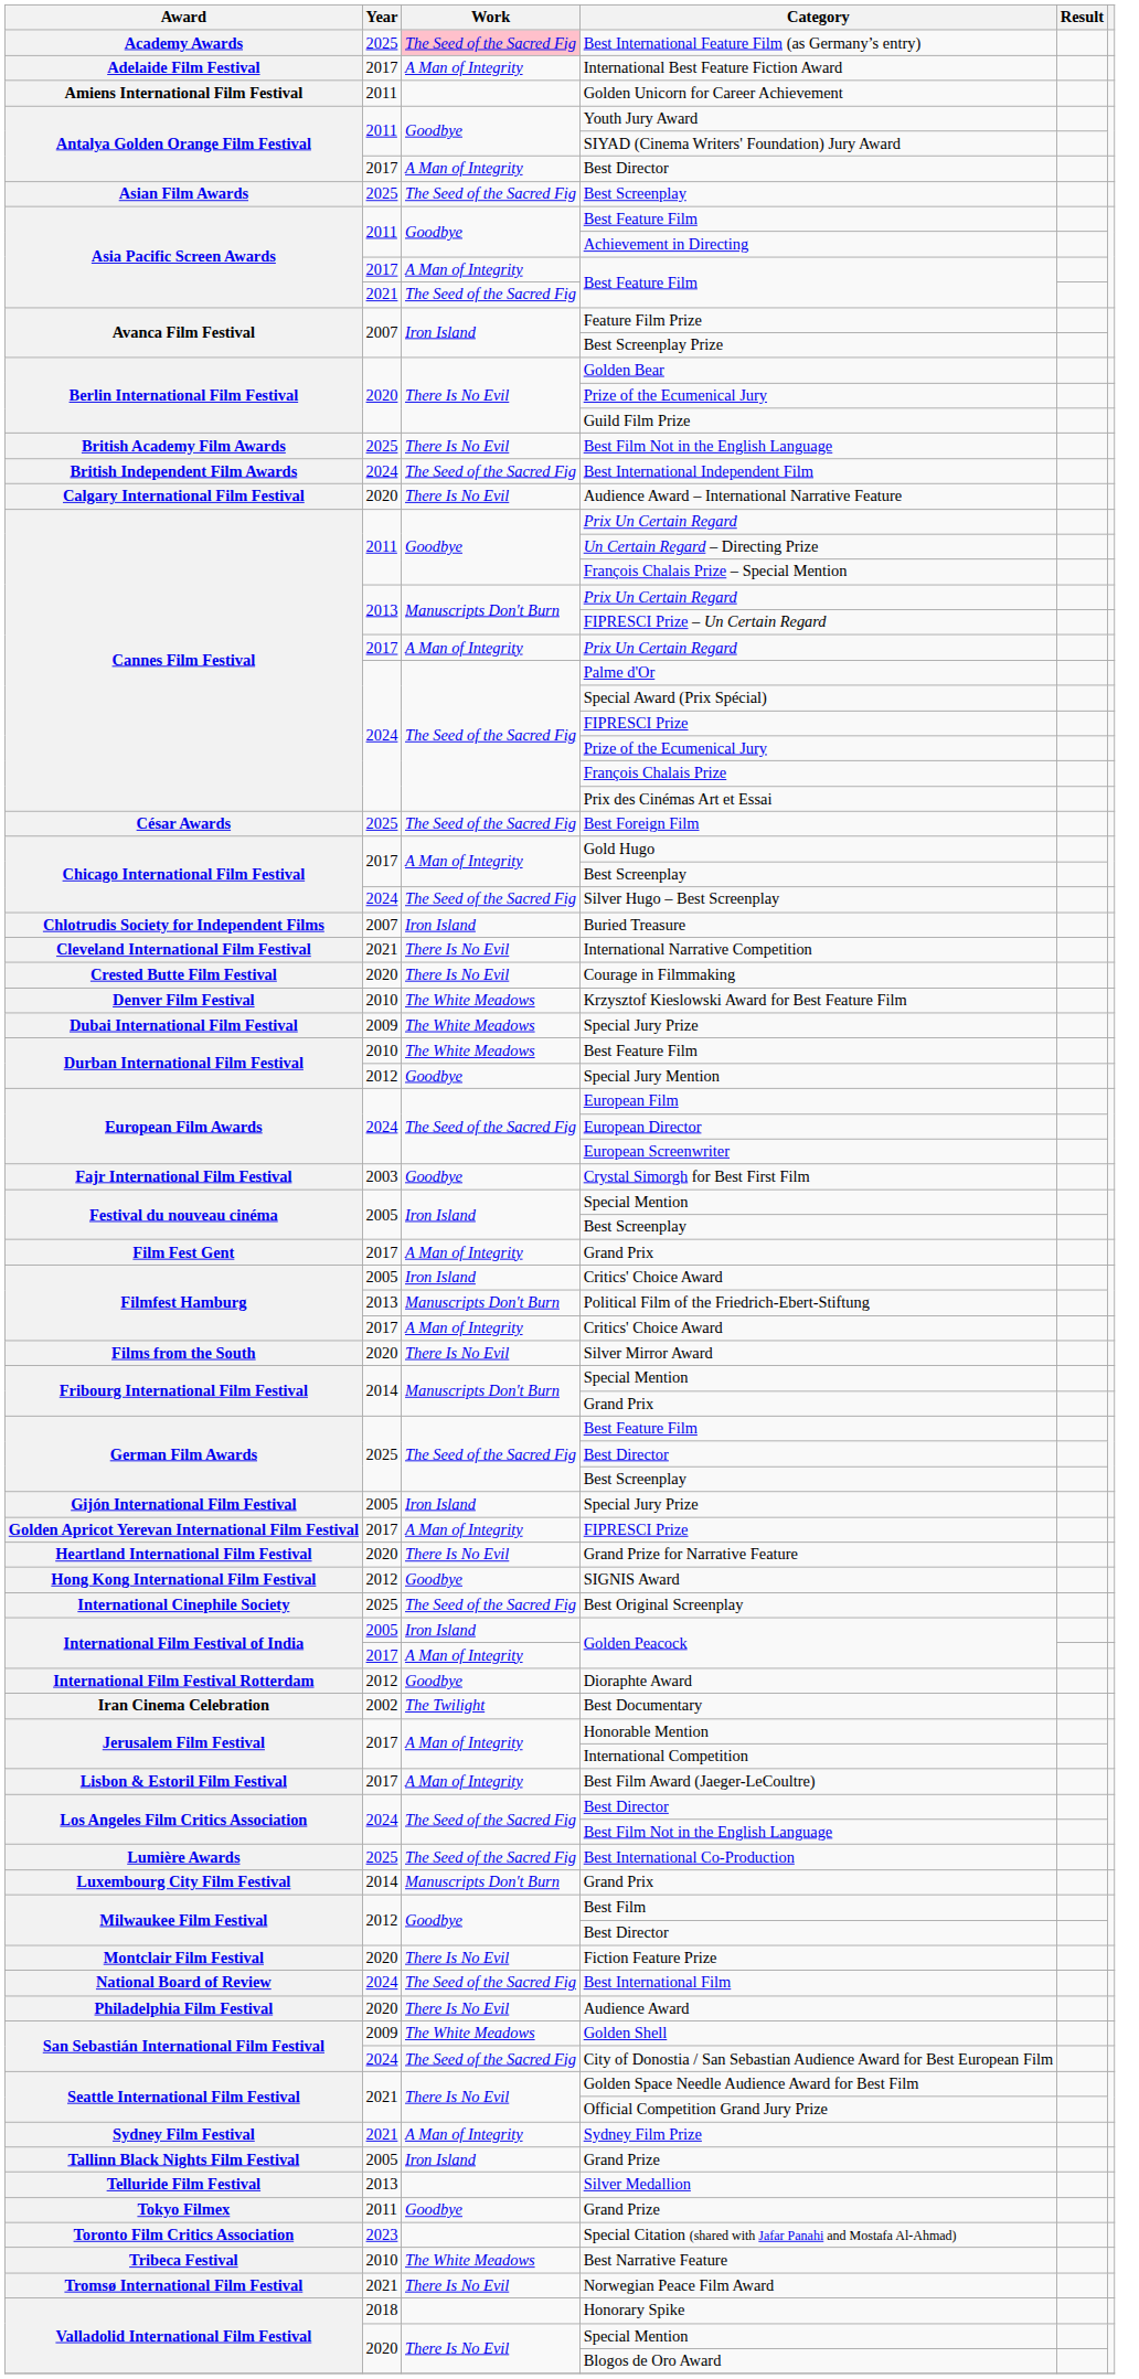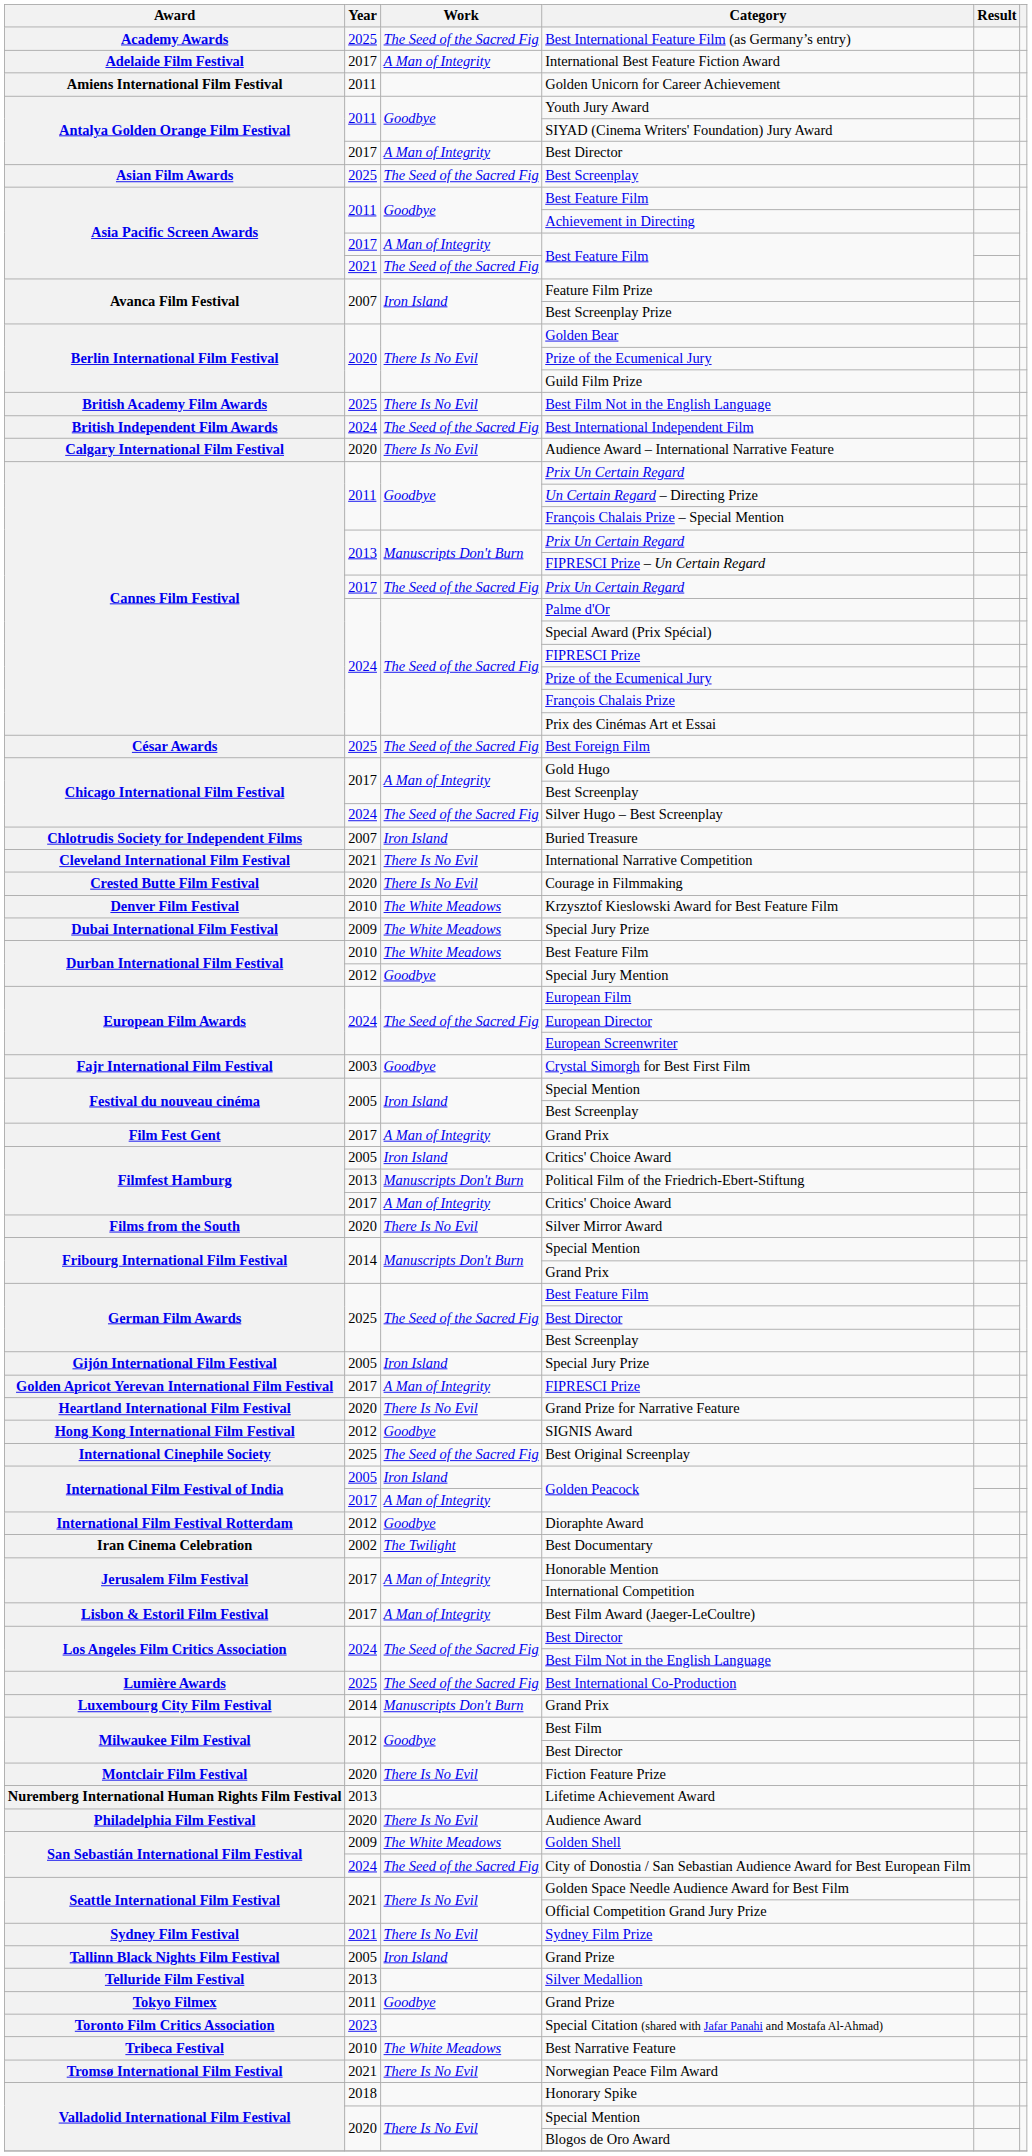Best International Feature Film (as Germany’s entry) | Work: pink background -> no background
2017 / Prix Un Certain Regard | Work: A Man of Integrity -> The Seed of the Sacred Fig
- row: National Board of Review | 2024 | The Seed of the Sacred Fig | Best International Film
+ row: Nuremberg International Human Rights Film Festival | 2013 | Lifetime Achievement Award
Sydney Film Prize | Work: A Man of Integrity -> There Is No Evil
